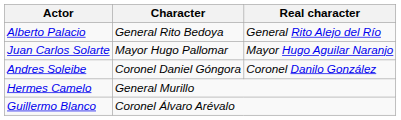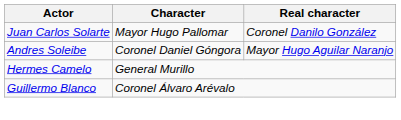- row: Alberto Palacio | General Rito Bedoya | General Rito Alejo del Río
Juan Carlos Solarte | Real character: Mayor Hugo Aguilar Naranjo -> Coronel Danilo González
Andres Soleibe | Real character: Coronel Danilo González -> Mayor Hugo Aguilar Naranjo
